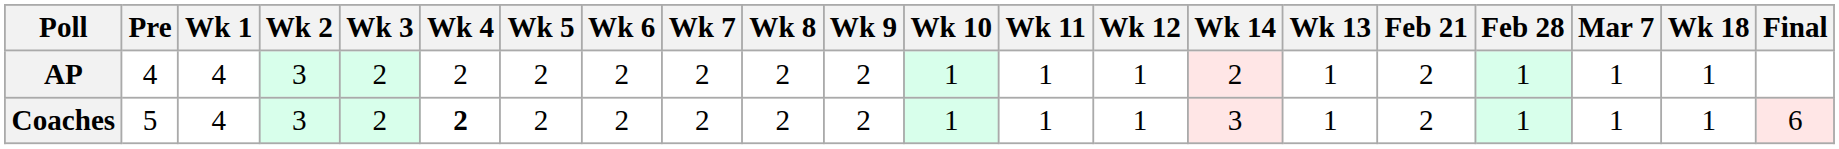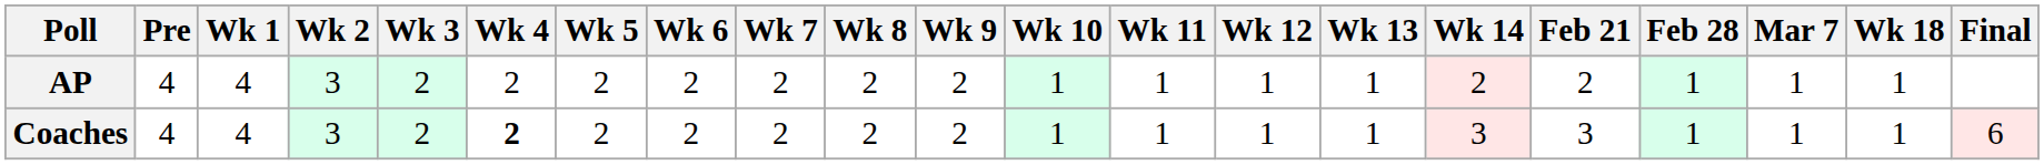columns swapped: Wk 13 <-> Wk 14
Coaches | Pre: 5 -> 4
Coaches | Feb 21: 2 -> 3
